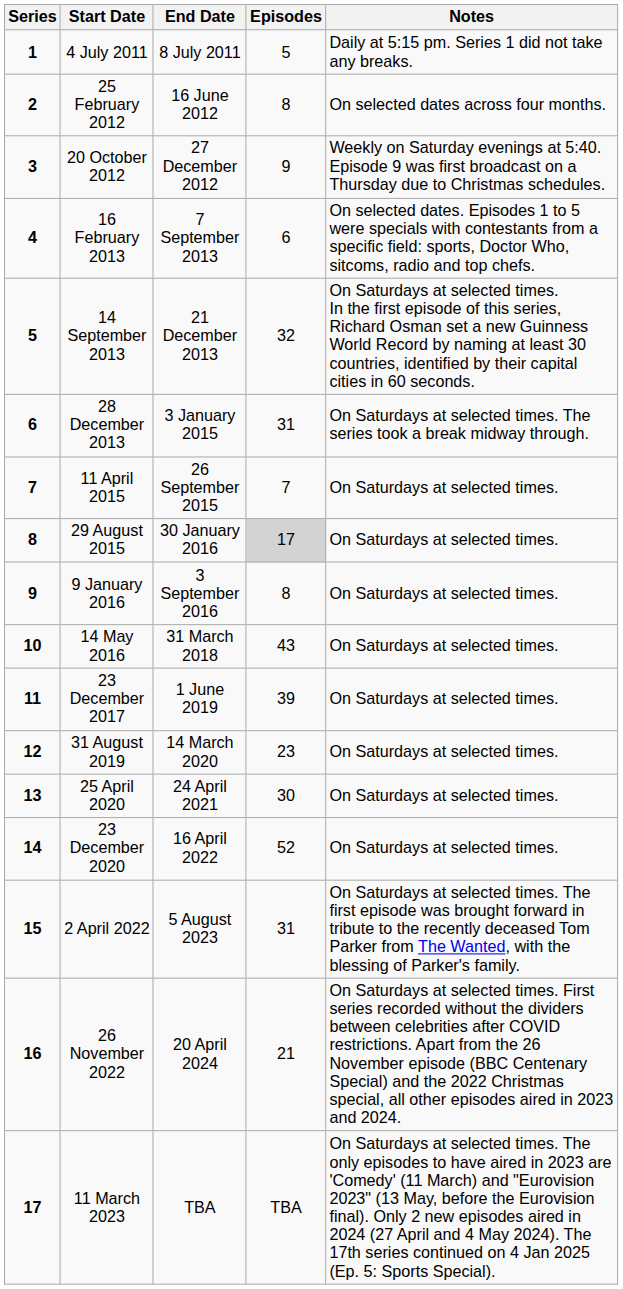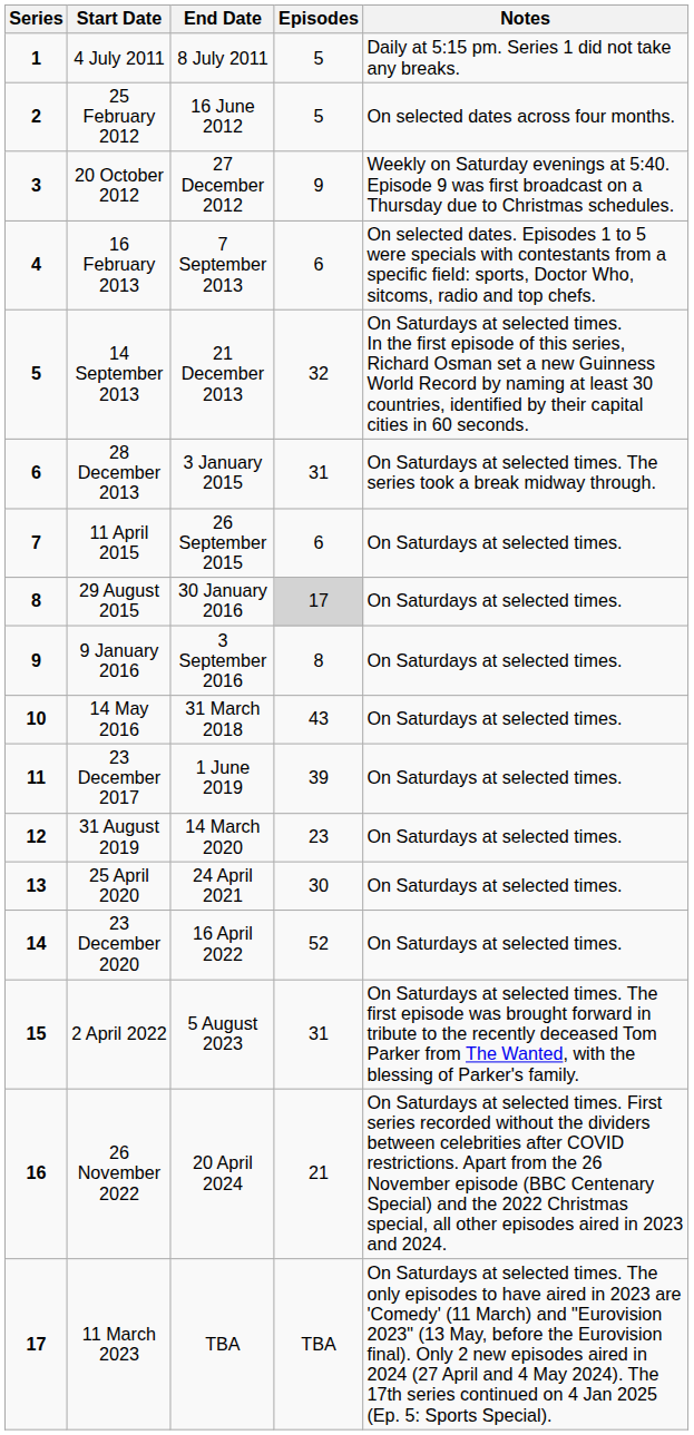25 February 2012 | Episodes: 8 -> 5
11 April 2015 | Episodes: 7 -> 6
